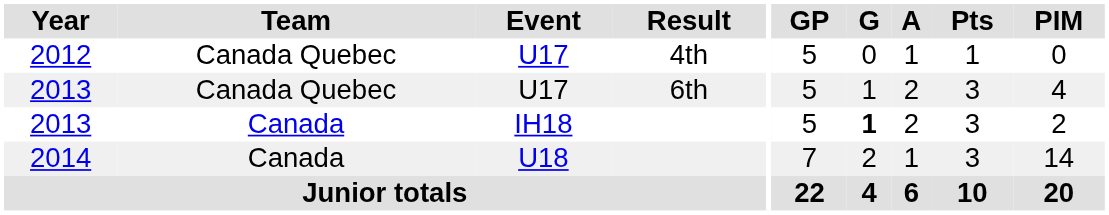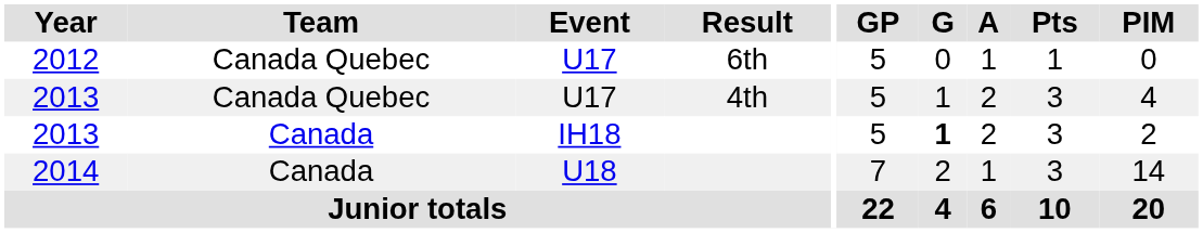2012 | Result: 4th -> 6th
2013 / U17 | Result: 6th -> 4th
